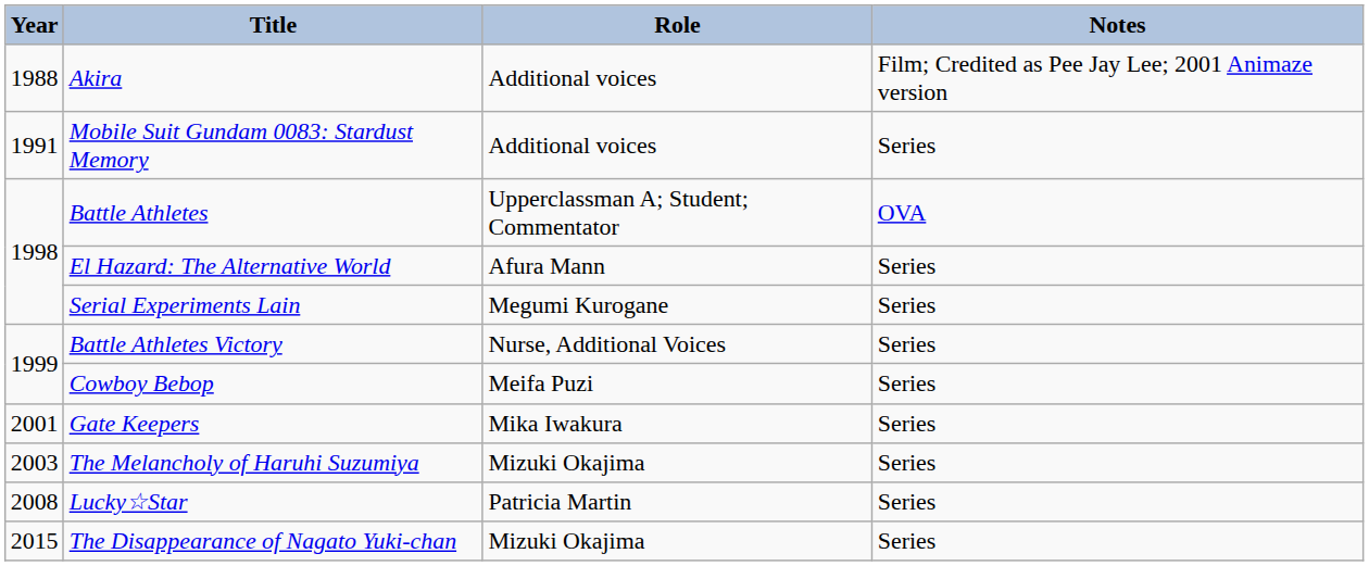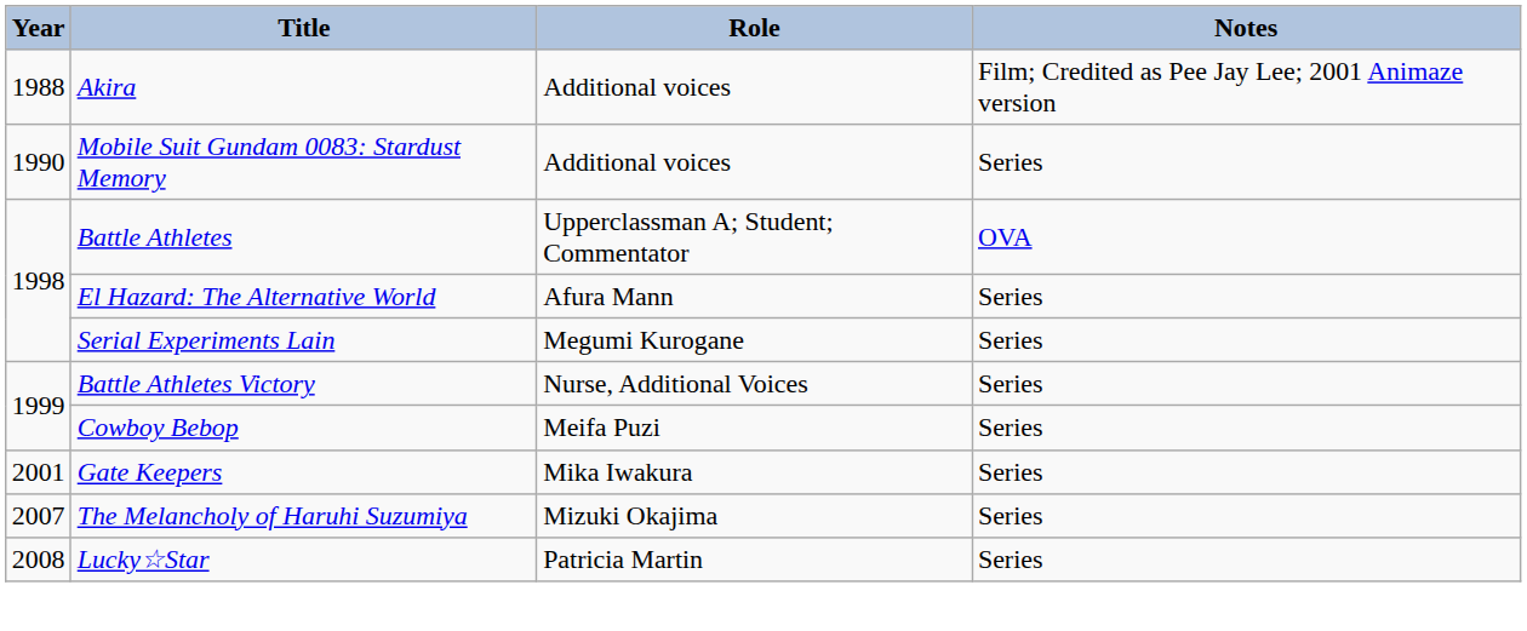Mobile Suit Gundam 0083: Stardust Memory | Year: 1991 -> 1990
The Melancholy of Haruhi Suzumiya | Year: 2003 -> 2007
- row: 2015 | The Disappearance of Nagato Yuki-chan | Mizuki Okajima | Series
